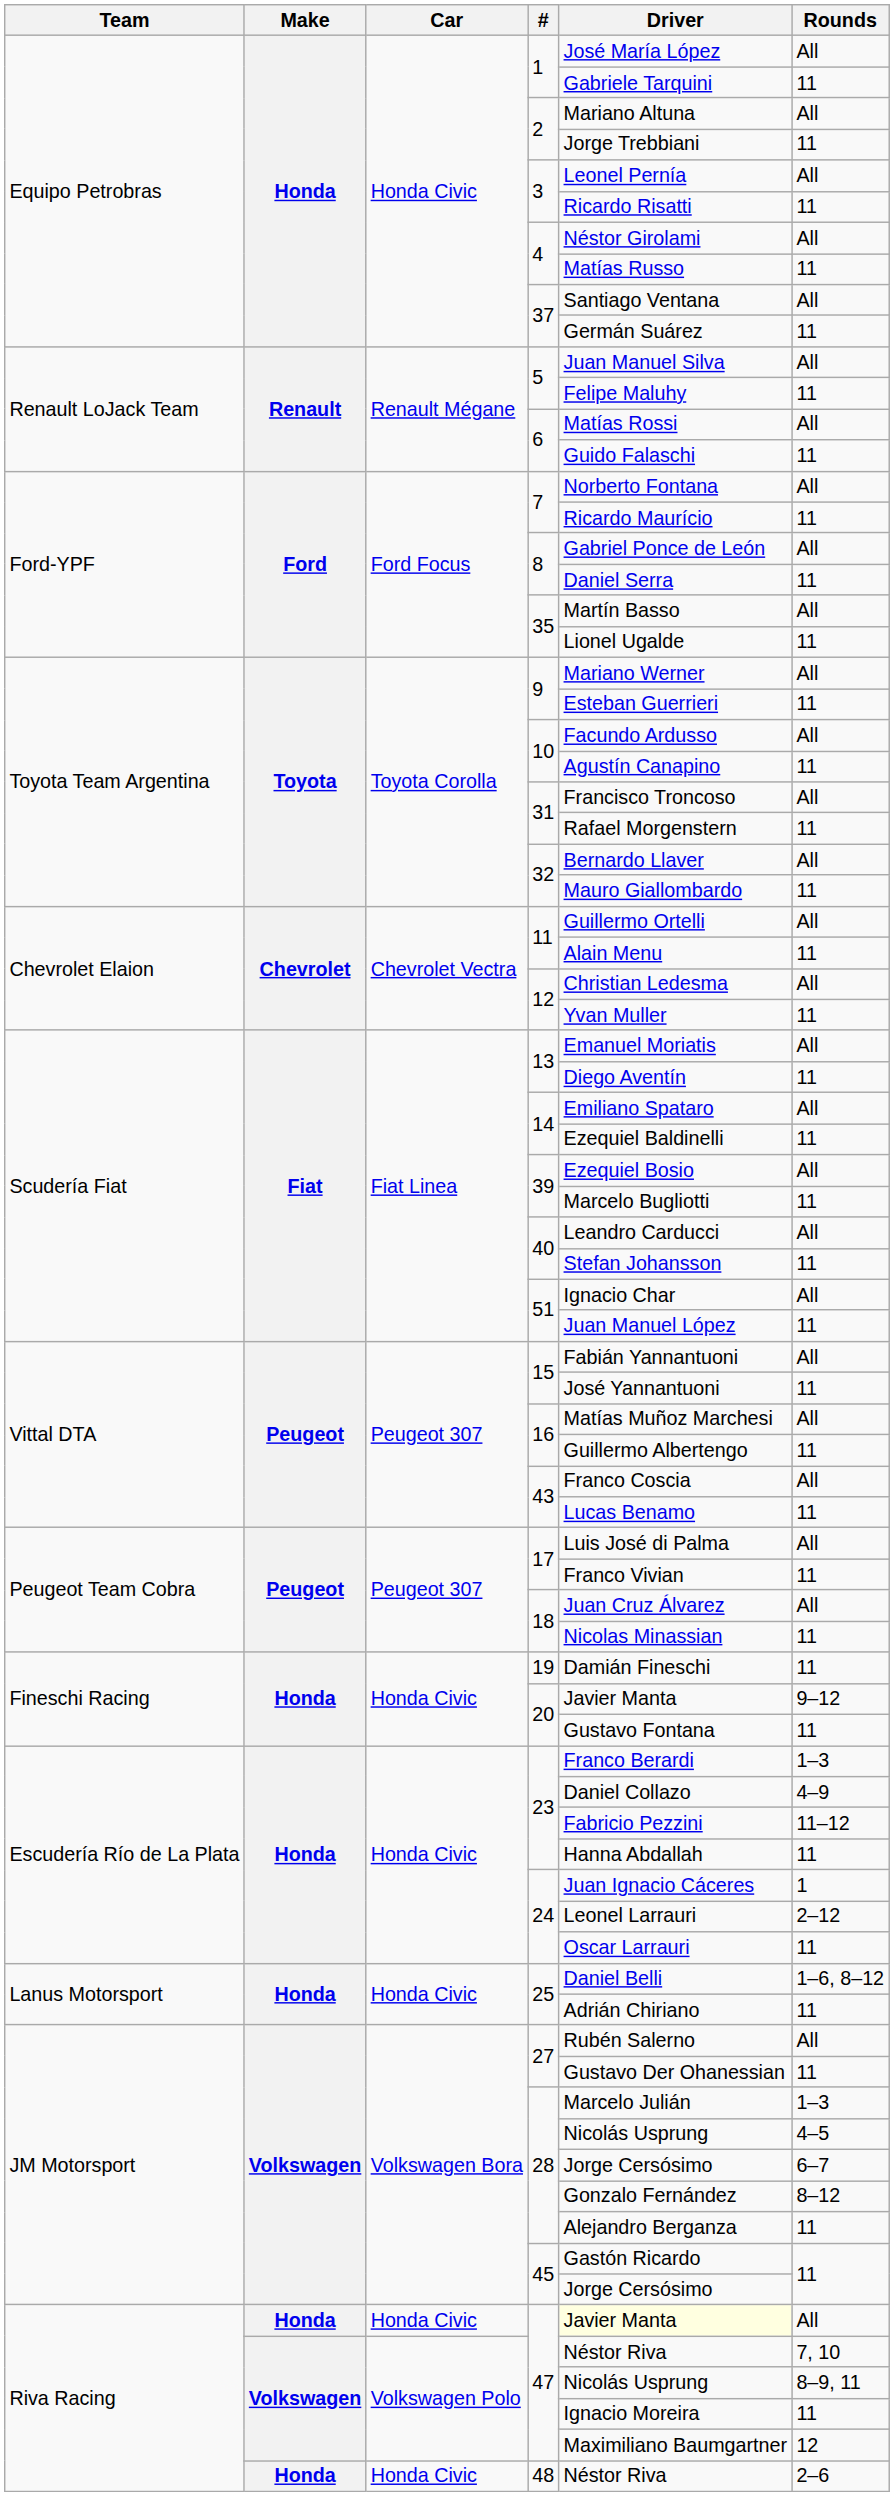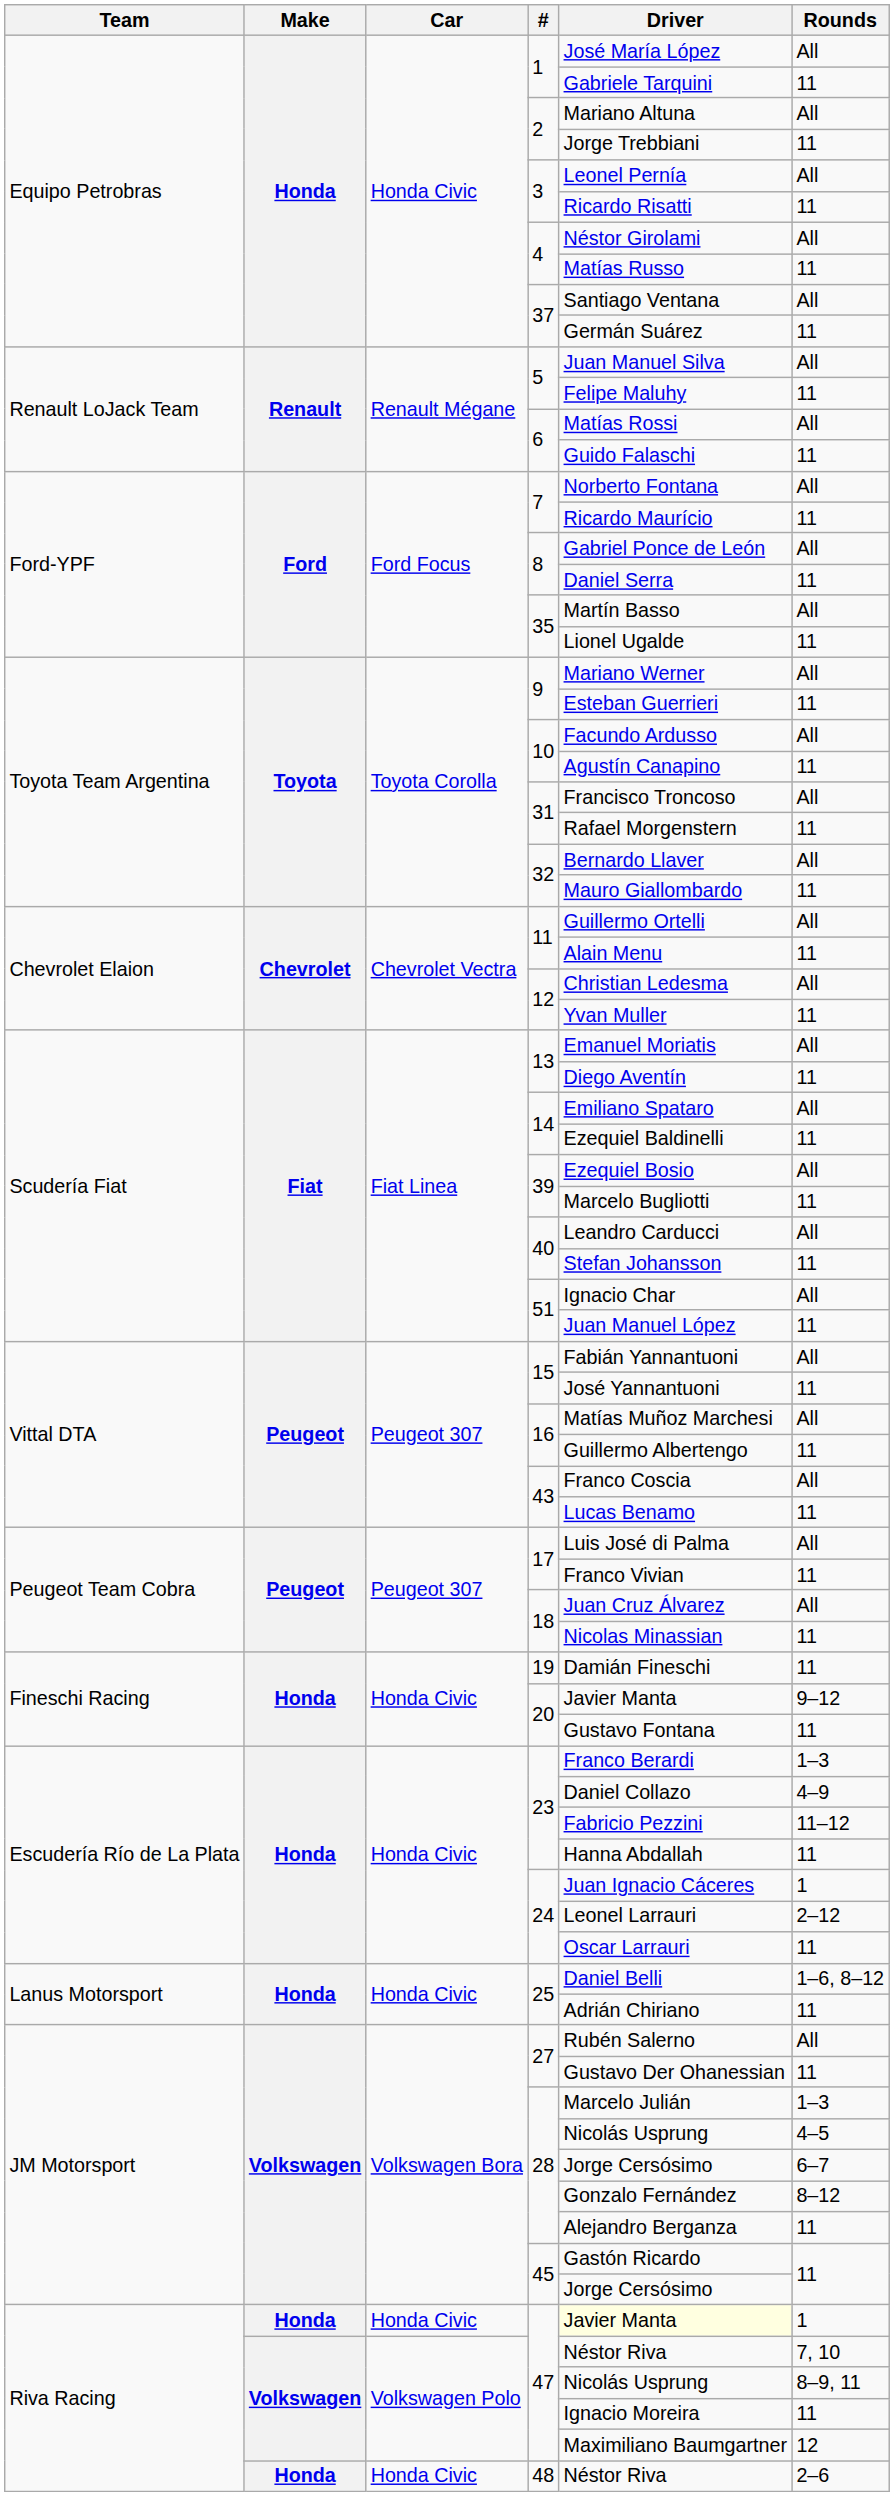Honda Civic / 47 | Rounds: All -> 1
